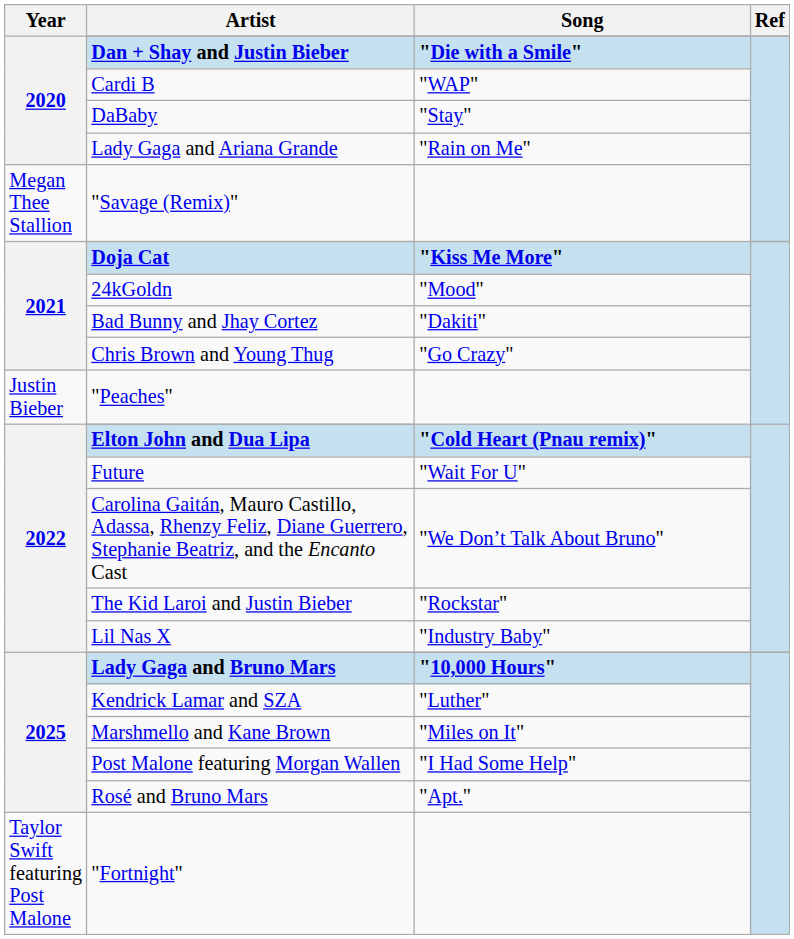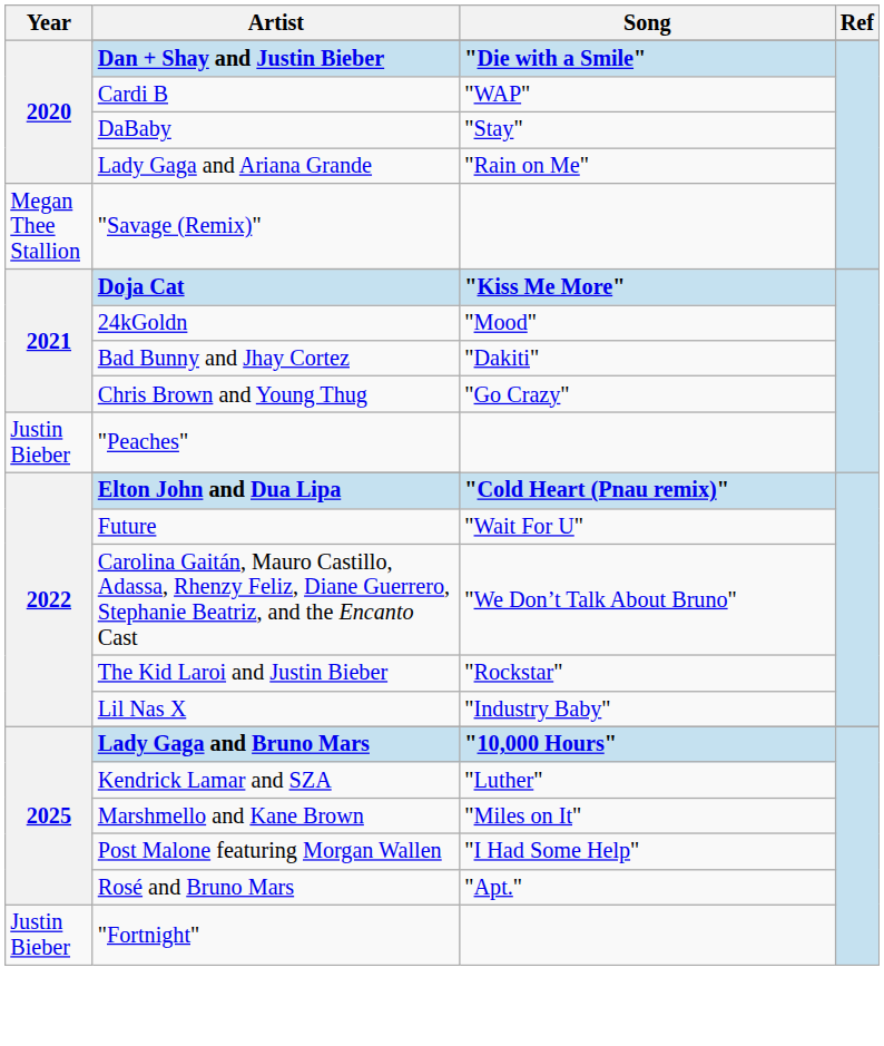"Fortnight" | Year / 2020: Taylor Swift featuring Post Malone -> Justin Bieber
